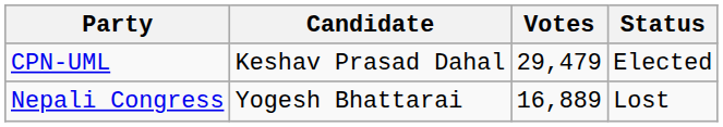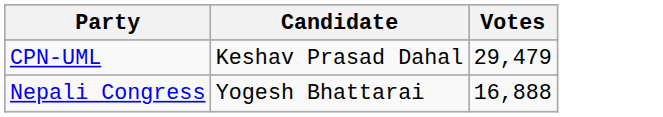- column: Status | Elected | Lost
Nepali Congress | Votes: 16,889 -> 16,888
